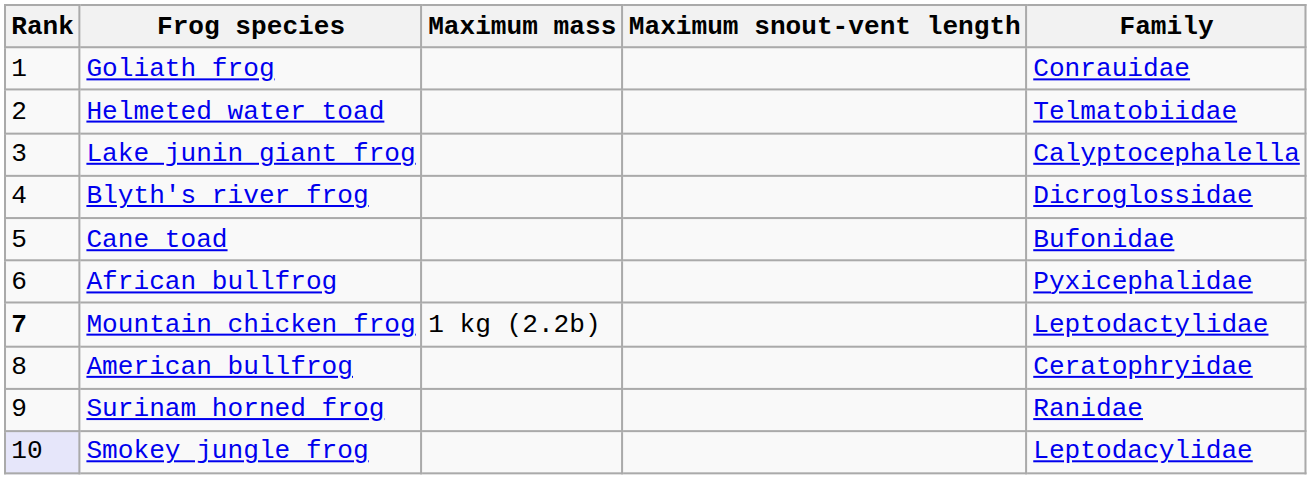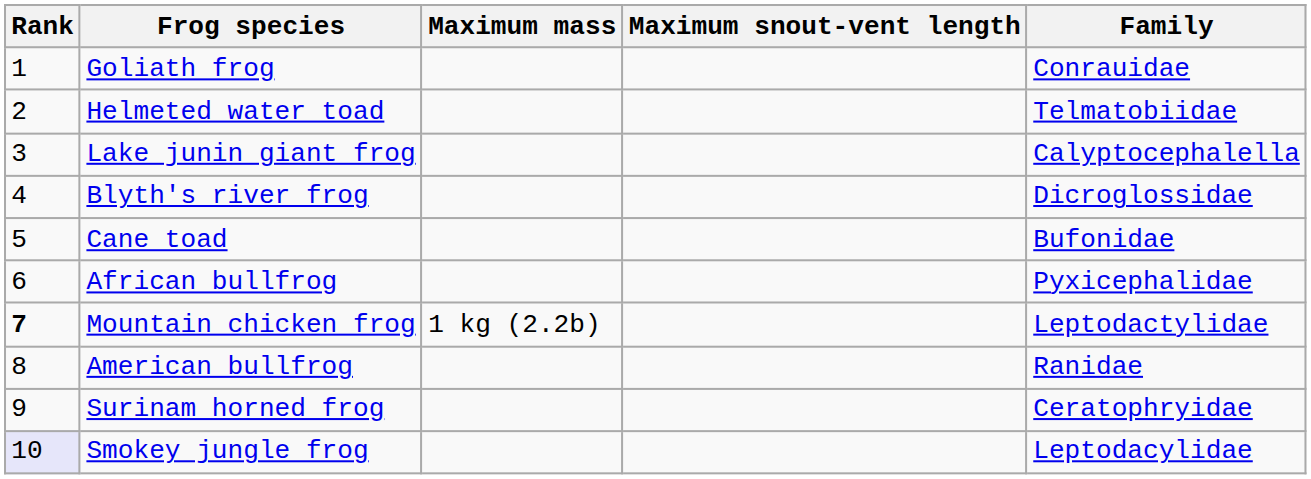American bullfrog | Family: Ceratophryidae -> Ranidae
Surinam horned frog | Family: Ranidae -> Ceratophryidae
